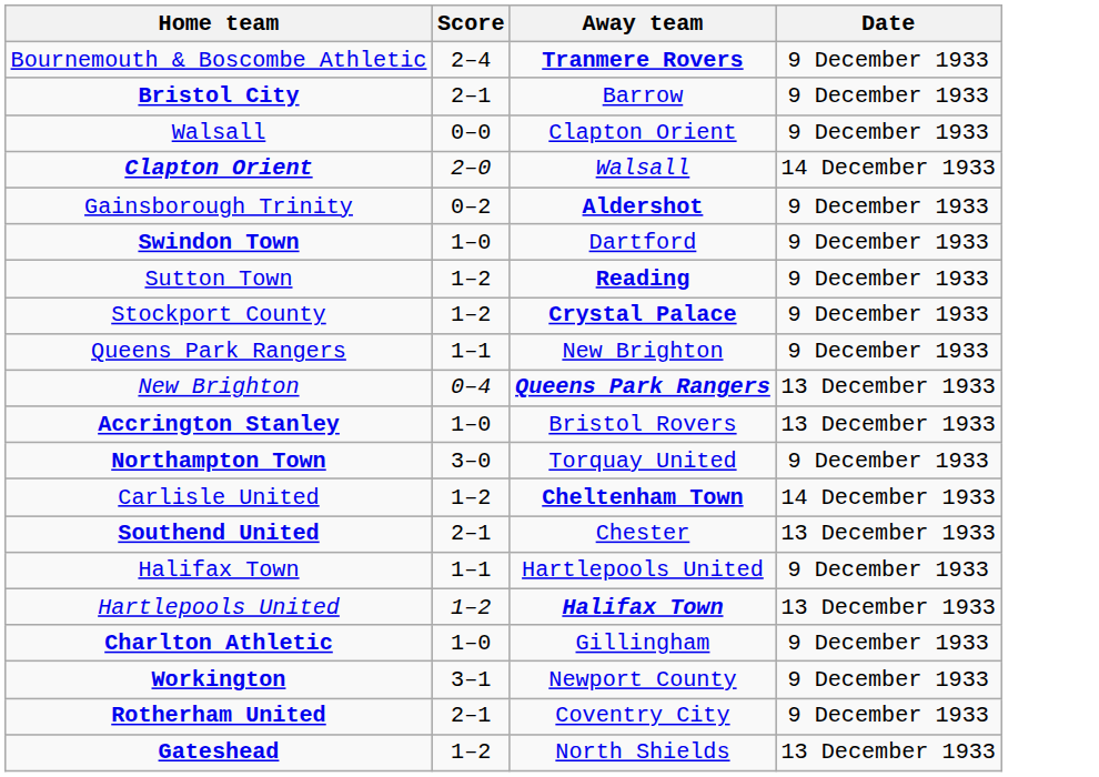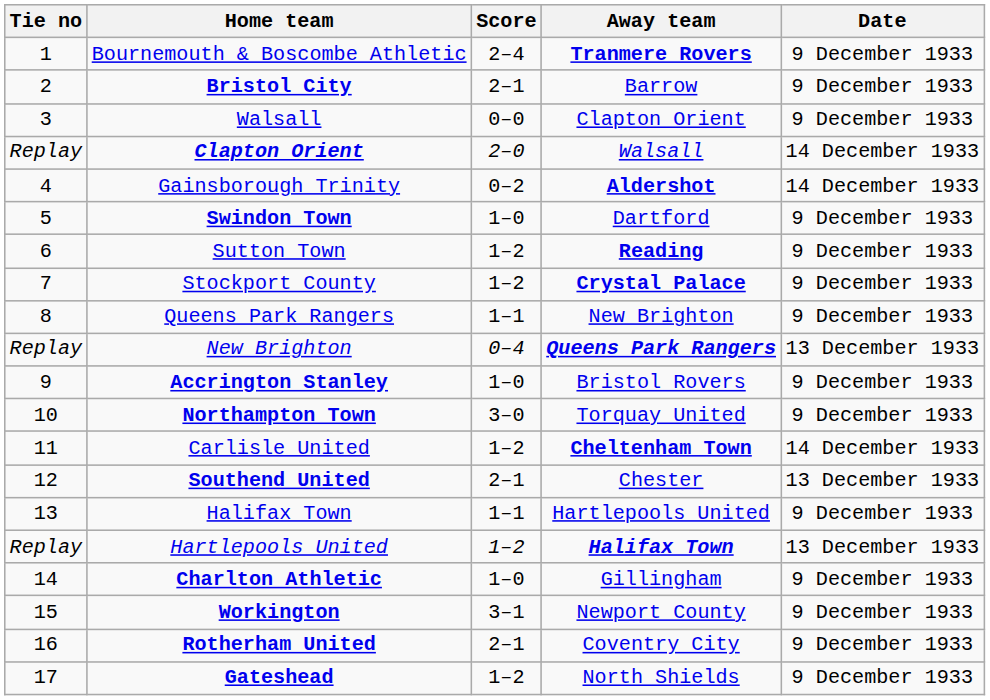+ column: Tie no | 1 | 2 | 3 | Replay | 4 | 5 | 6 | 7 | 8 | Replay | 9 | 10 | 11 | 12 | 13 | Replay | 14 | 15 | 16 | 17
Gainsborough Trinity | Date: 9 December 1933 -> 14 December 1933
Accrington Stanley | Date: 13 December 1933 -> 9 December 1933
Gateshead | Date: 13 December 1933 -> 9 December 1933
